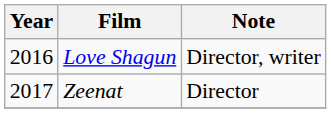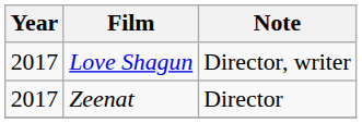Love Shagun | Year: 2016 -> 2017
